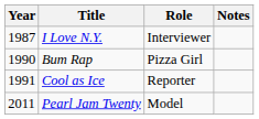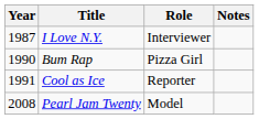Pearl Jam Twenty | Year: 2011 -> 2008
